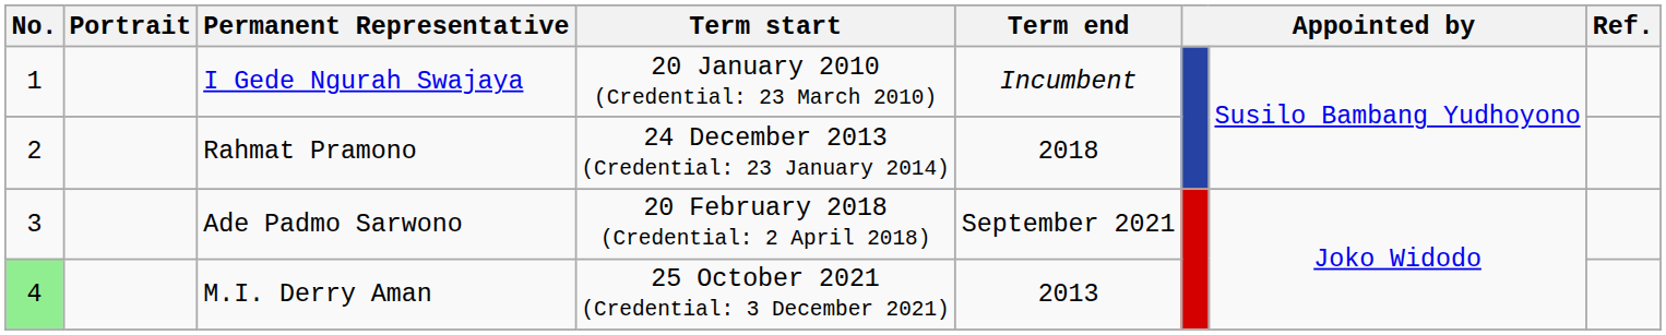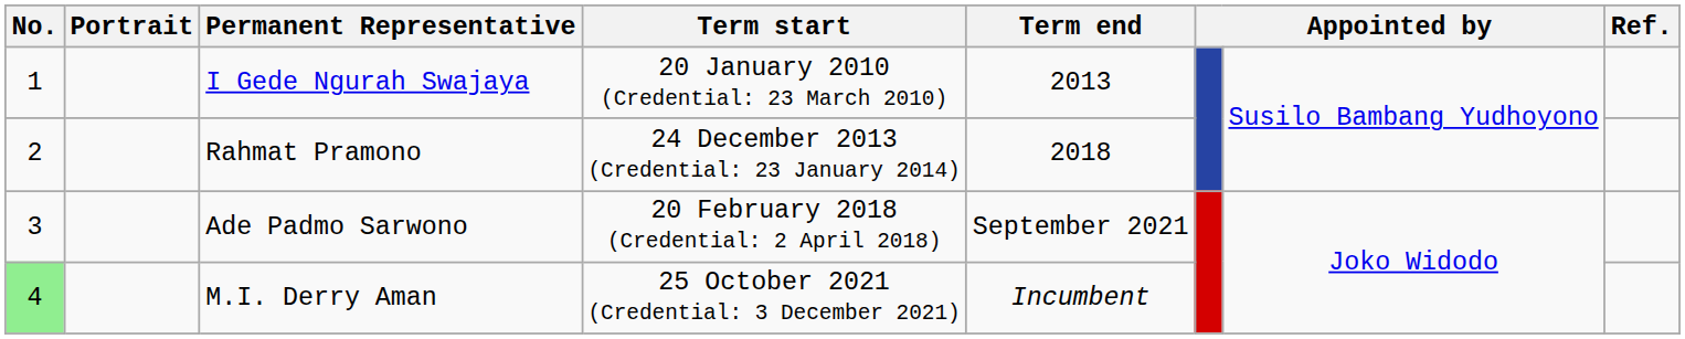I Gede Ngurah Swajaya | Term end: Incumbent -> 2013
M.I. Derry Aman | Term end: 2013 -> Incumbent
